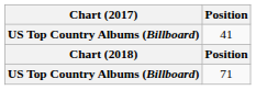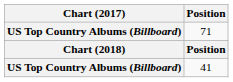rows swapped: 71 <-> 41
